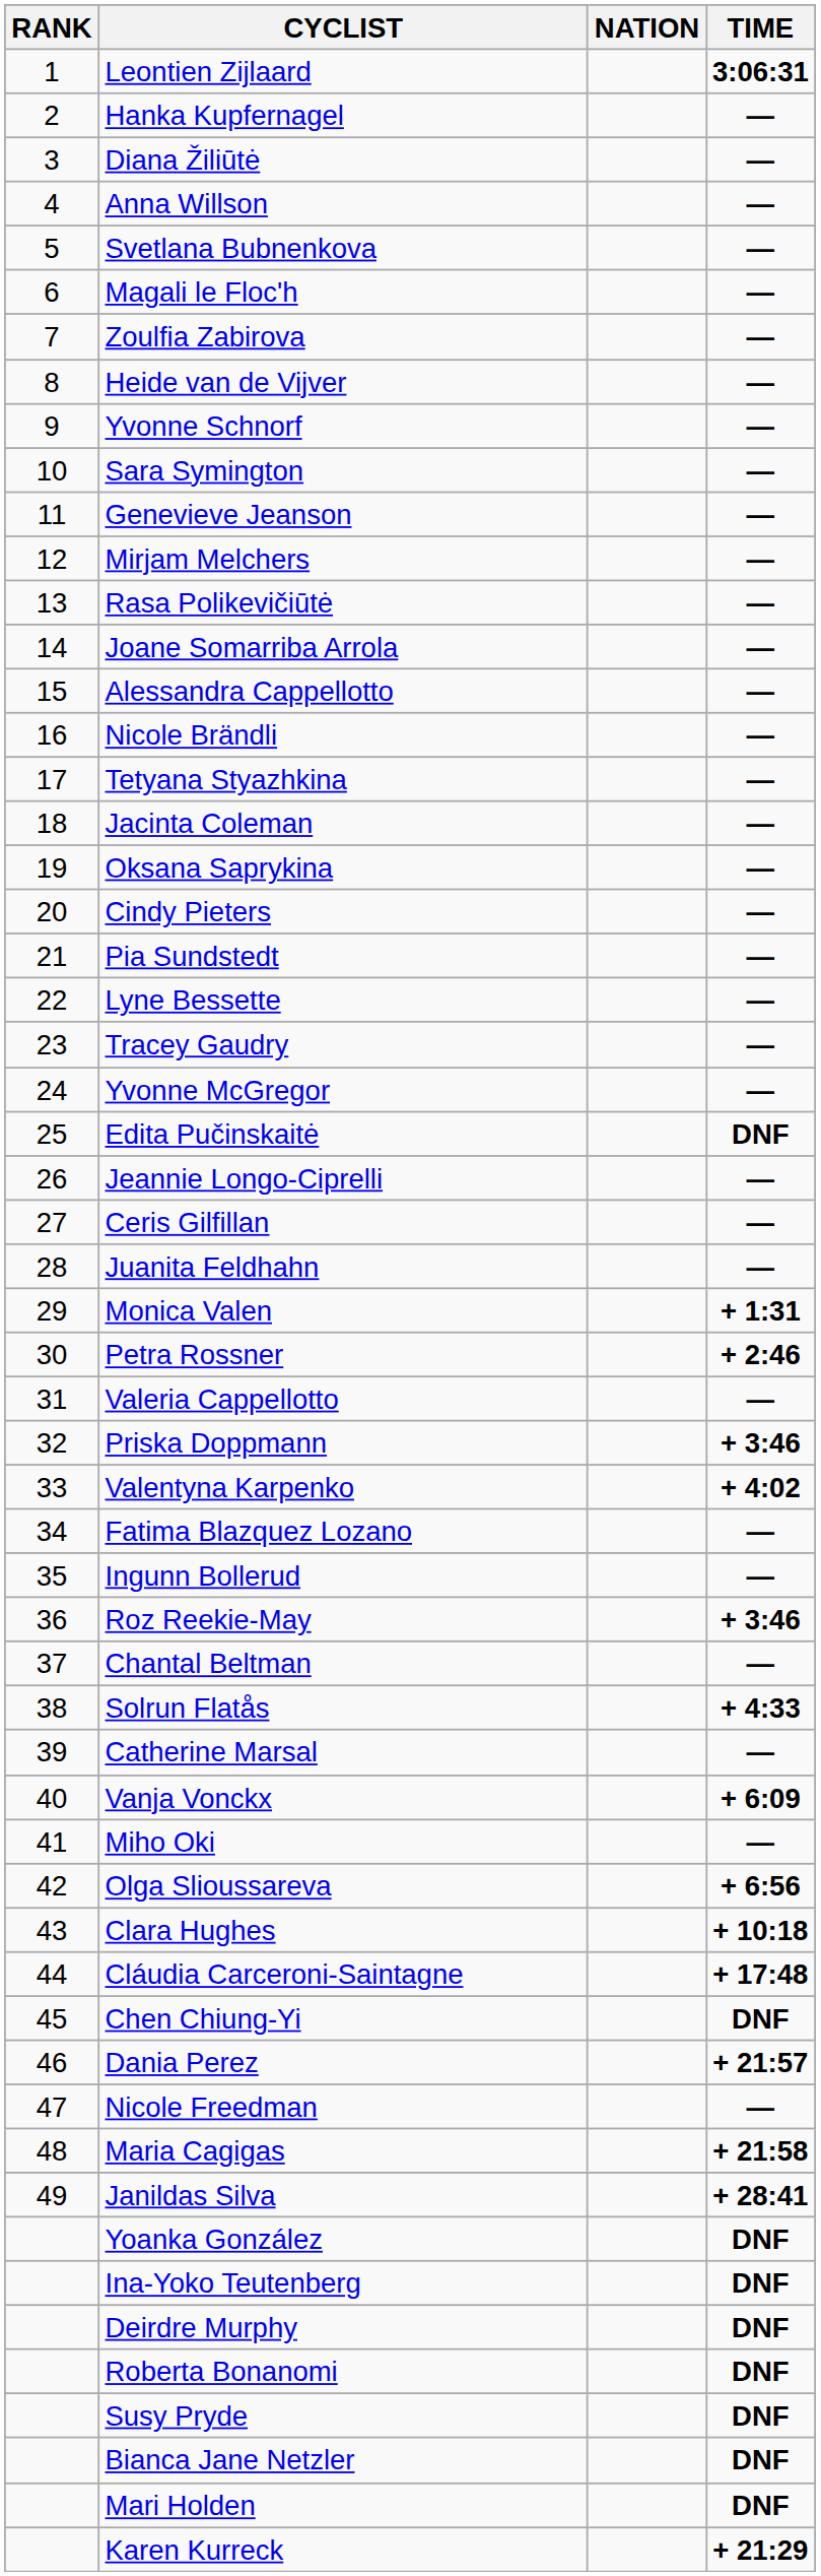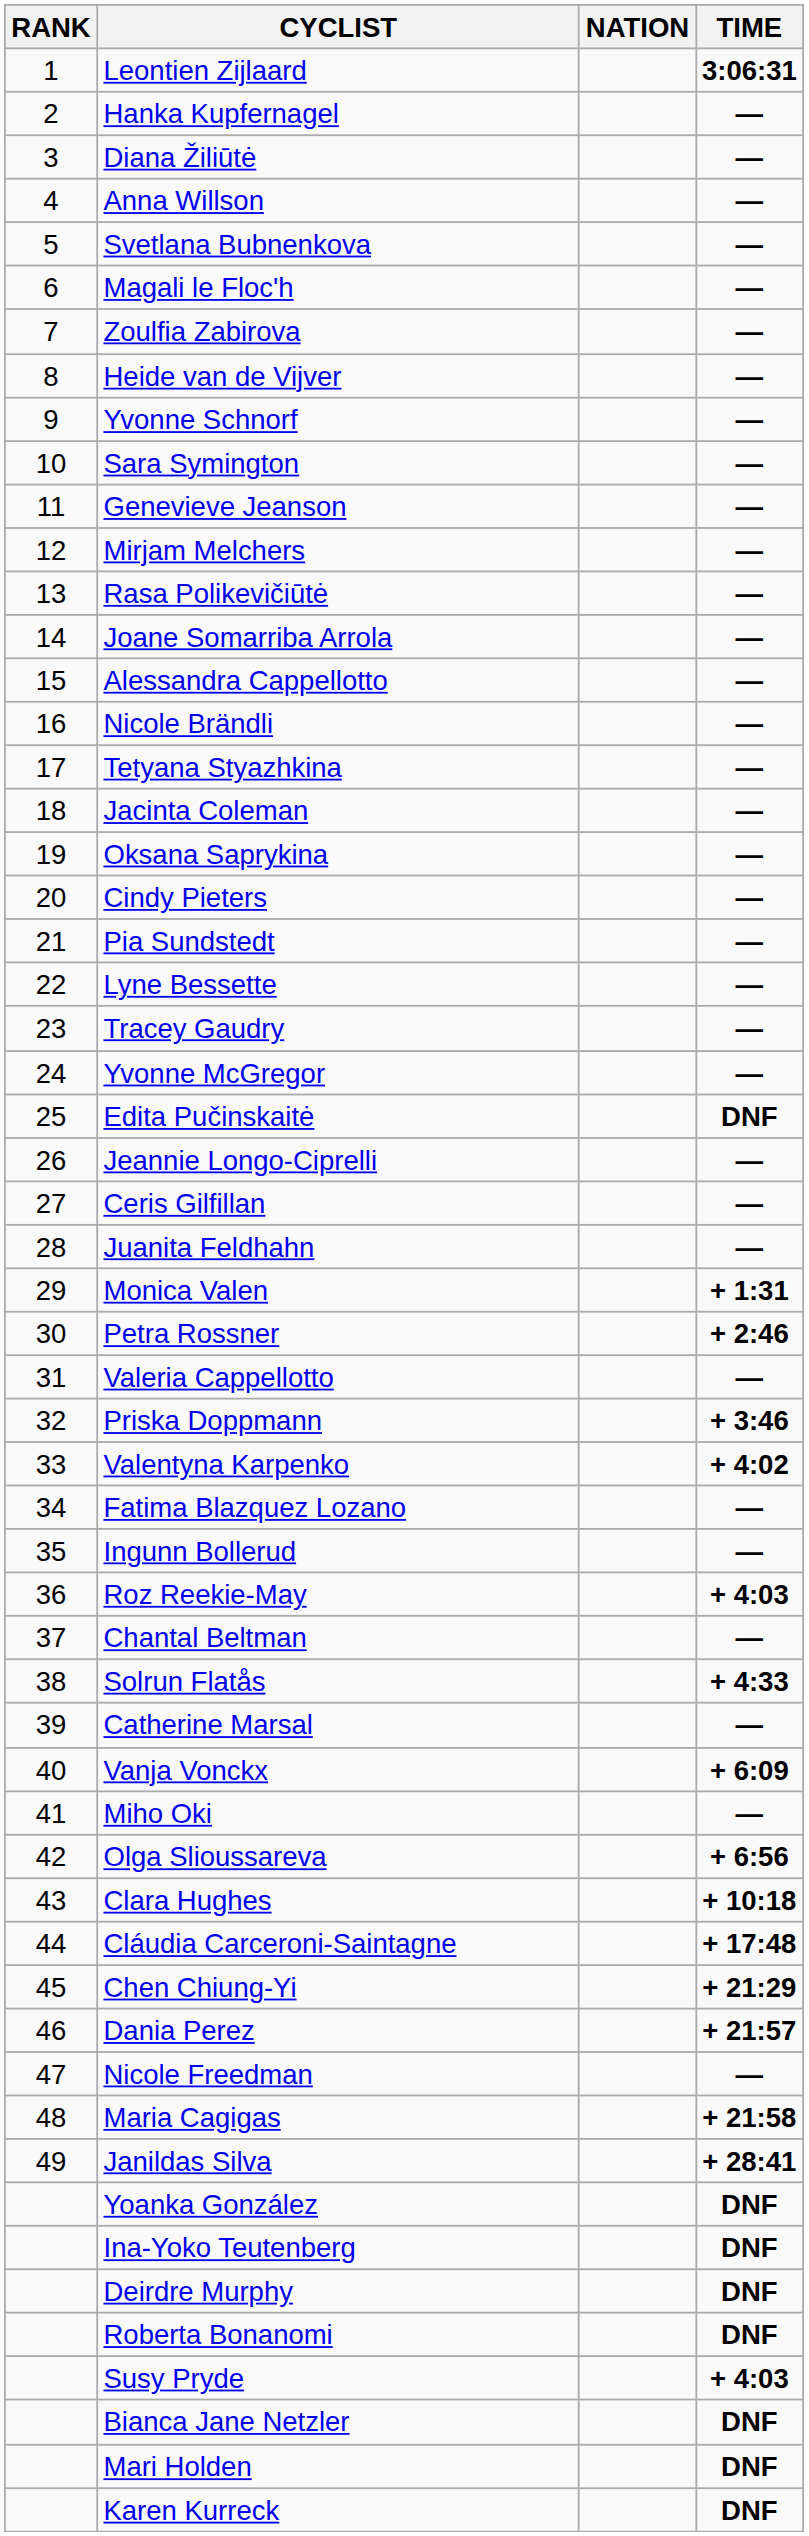Roz Reekie-May | TIME: + 3:46 -> + 4:03
Chen Chiung-Yi | TIME: DNF -> + 21:29
Susy Pryde | TIME: DNF -> + 4:03
Karen Kurreck | TIME: + 21:29 -> DNF
